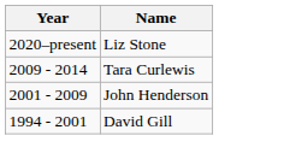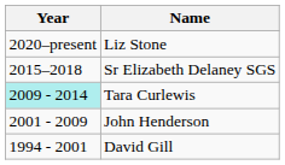+ row: 2015–2018 | Sr Elizabeth Delaney SGS
Tara Curlewis | Year: no background -> paleturquoise background
